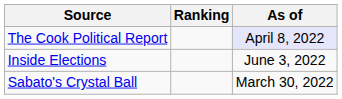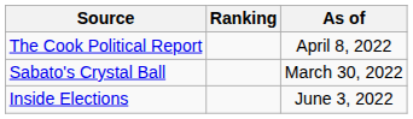The Cook Political Report | As of: lavender background -> no background
rows swapped: Inside Elections <-> Sabato's Crystal Ball
